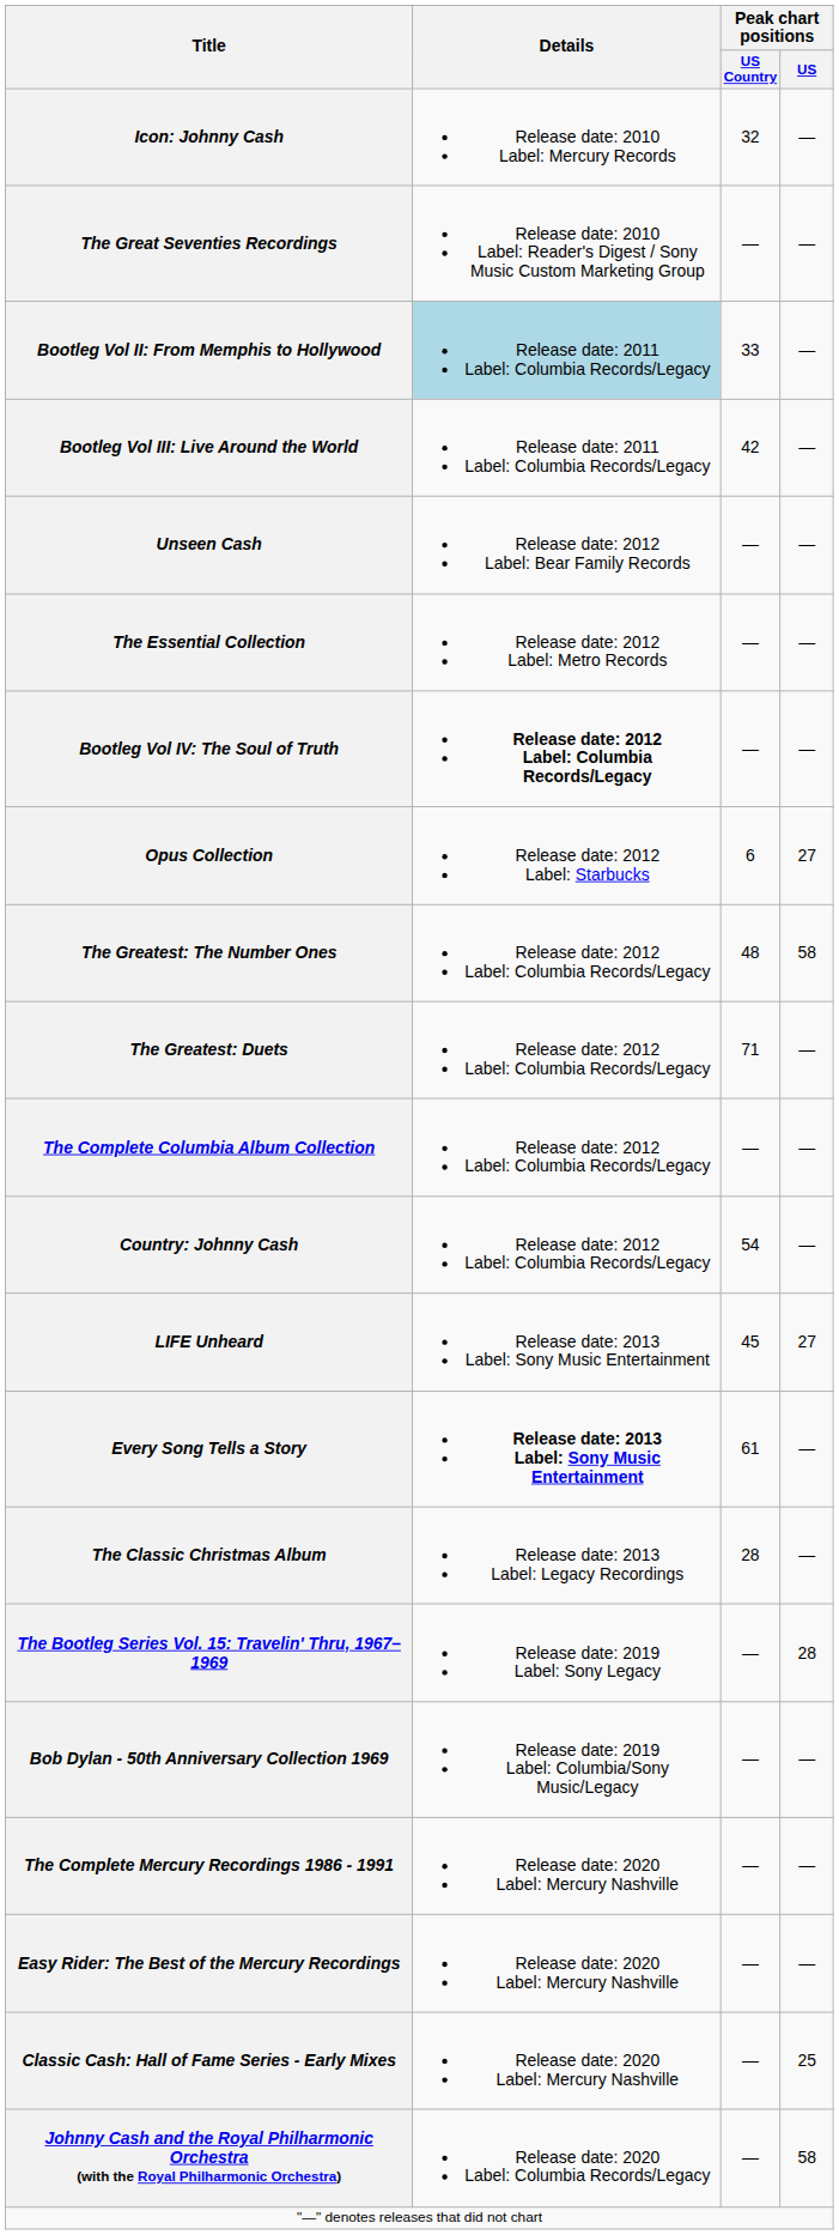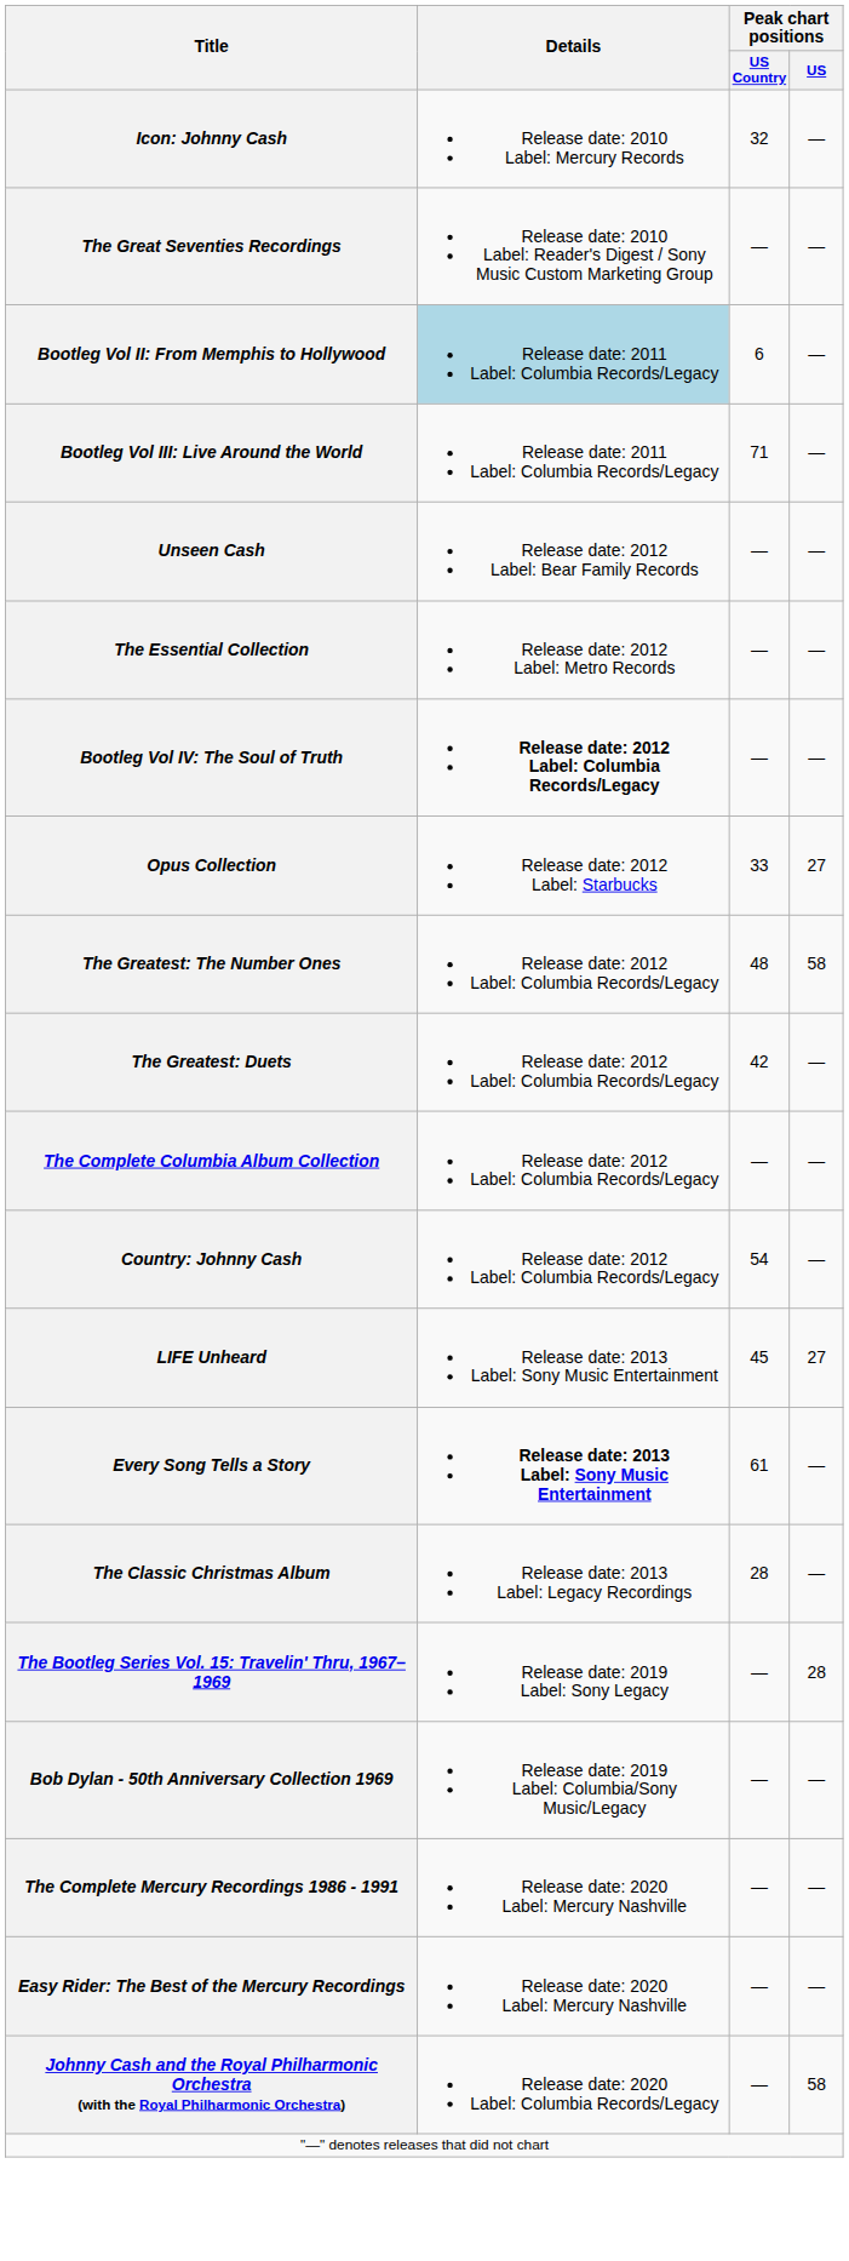Bootleg Vol II: From Memphis to Hollywood | Peak chart positions / US Country: 33 -> 6
Bootleg Vol III: Live Around the World | Peak chart positions / US Country: 42 -> 71
Opus Collection | Peak chart positions / US Country: 6 -> 33
The Greatest: Duets | Peak chart positions / US Country: 71 -> 42
- row: Classic Cash: Hall of Fame Series - Early Mixes | Release date: 2020 Label: Mercury Nashville | — | 25
